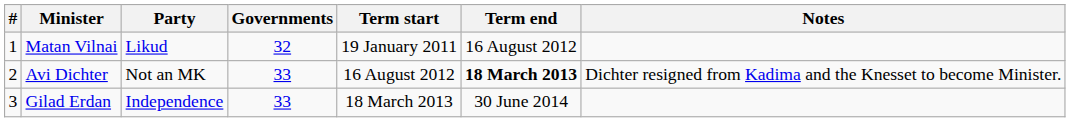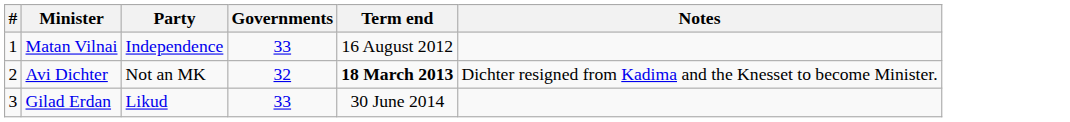- column: Term start | 19 January 2011 | 16 August 2012 | 18 March 2013
Matan Vilnai | Party: Likud -> Independence
Matan Vilnai | Governments: 32 -> 33
Avi Dichter | Governments: 33 -> 32
Gilad Erdan | Party: Independence -> Likud
